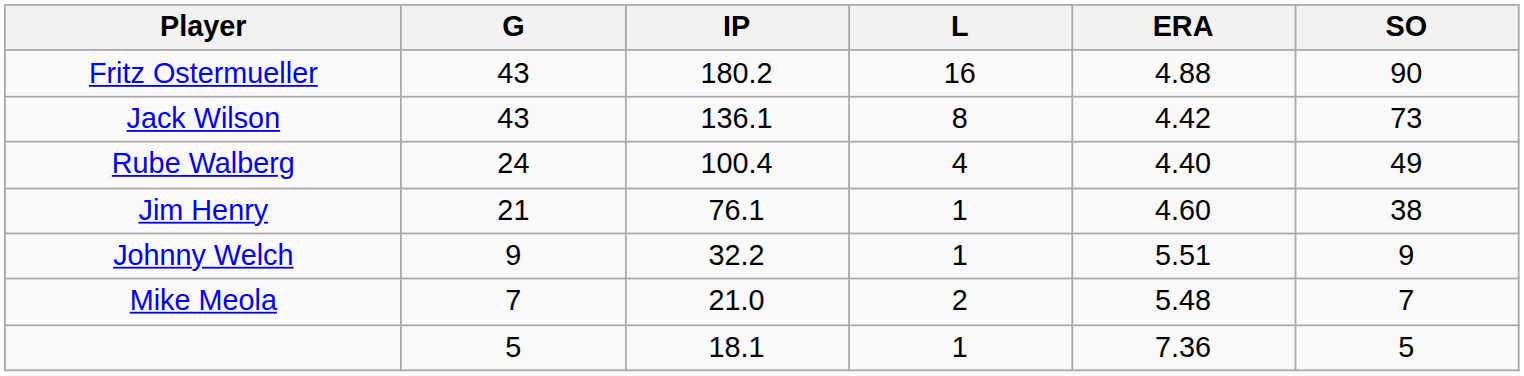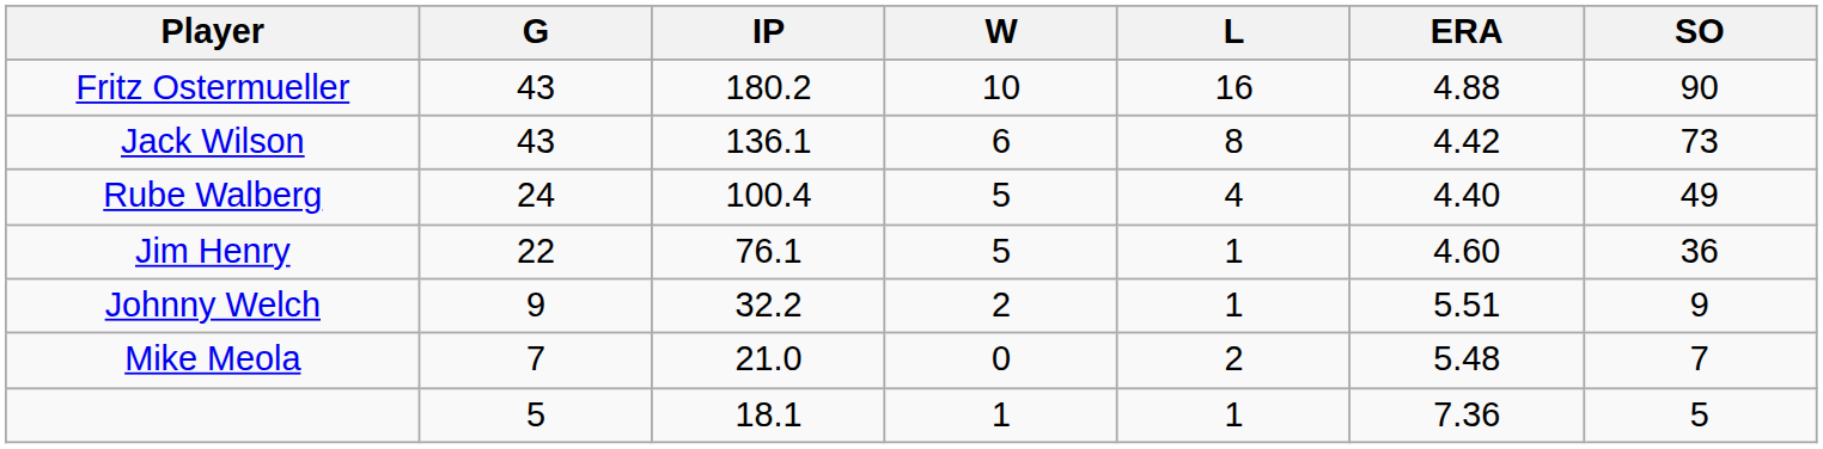+ column: W | 10 | 6 | 5 | 5 | 2 | 0 | 1
Jim Henry | G: 21 -> 22
Jim Henry | SO: 38 -> 36
